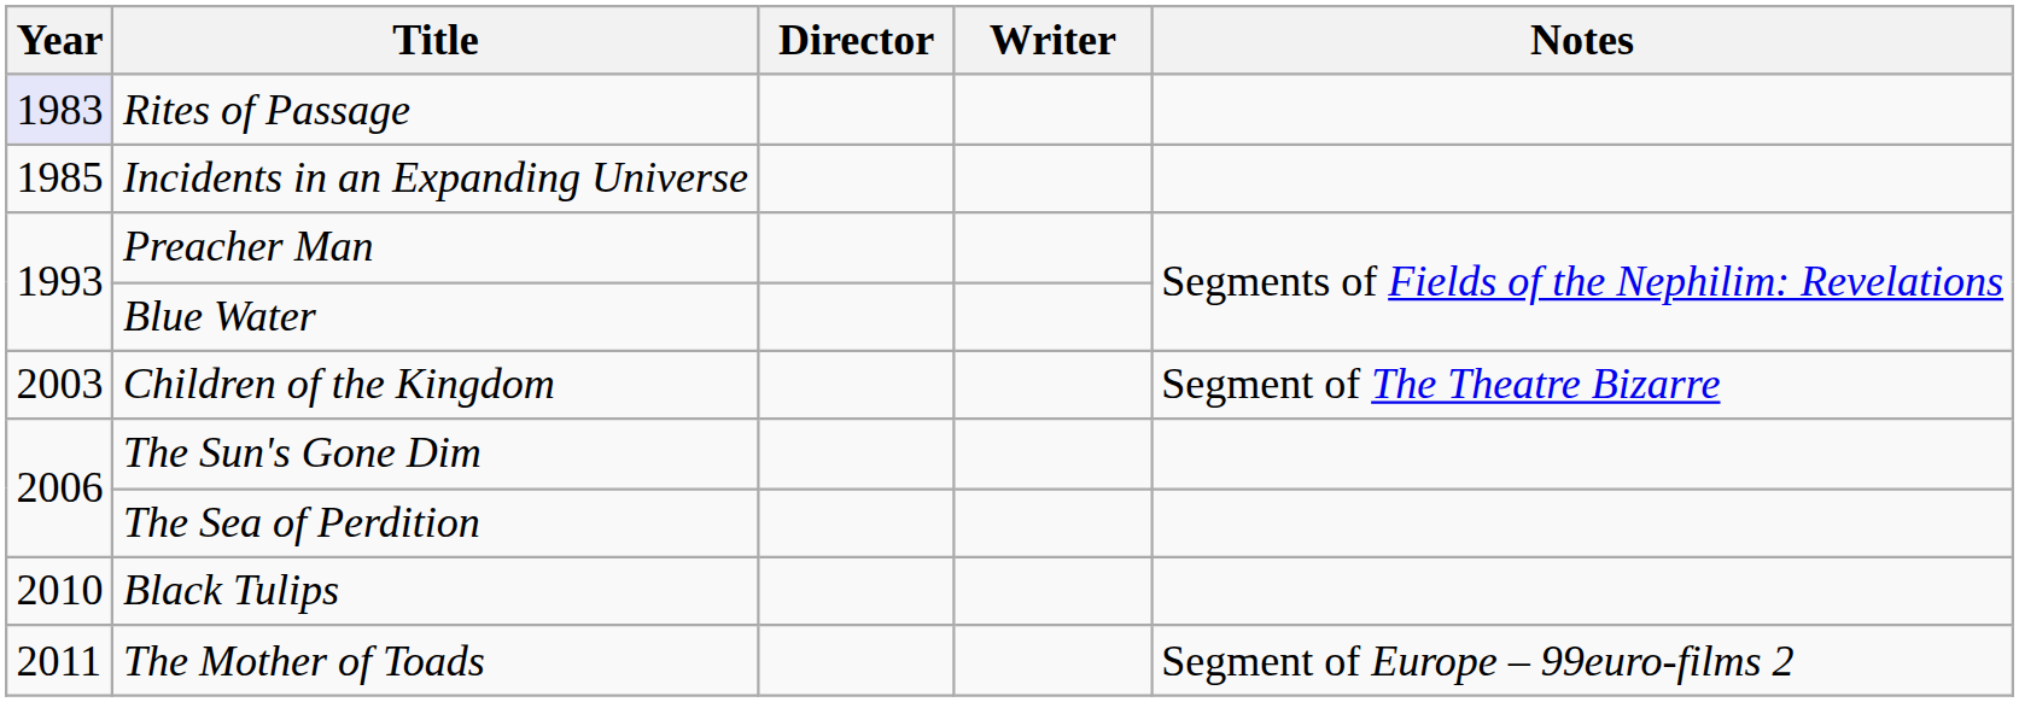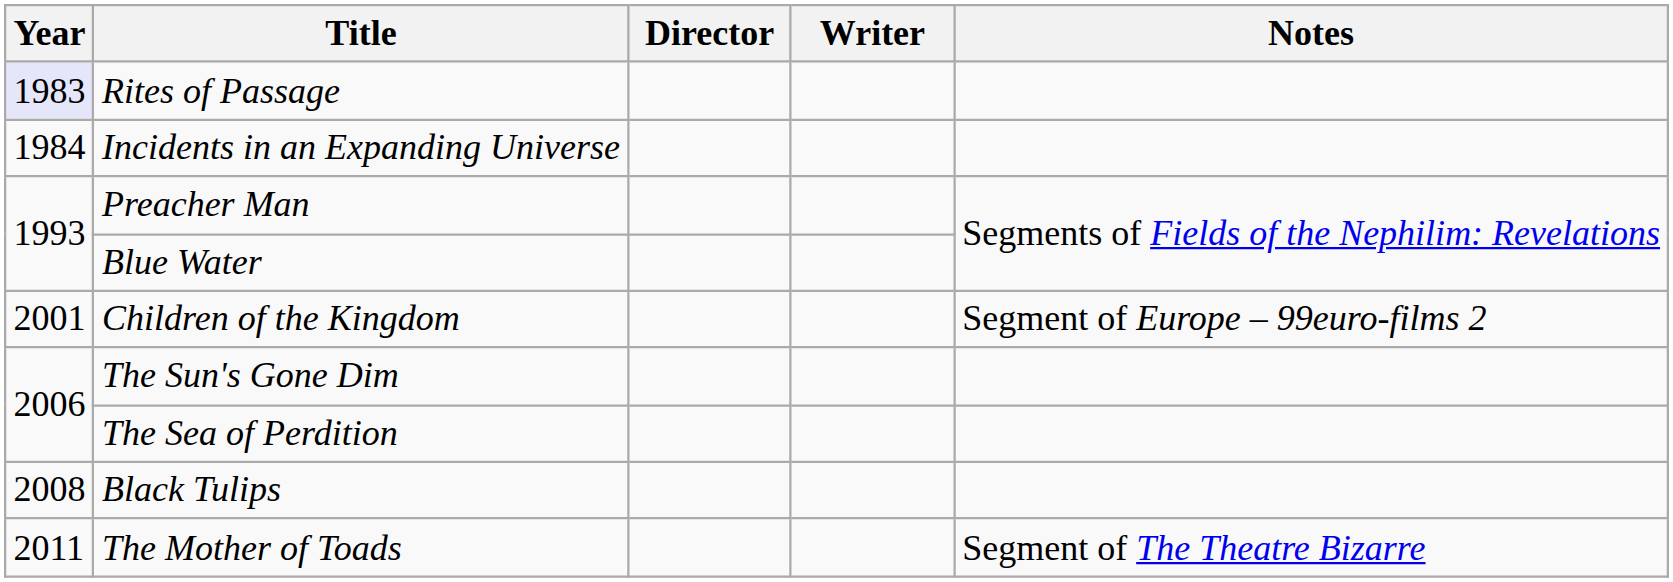Incidents in an Expanding Universe | Year: 1985 -> 1984
Children of the Kingdom | Year: 2003 -> 2001
Children of the Kingdom | Notes: Segment of The Theatre Bizarre -> Segment of Europe – 99euro-films 2
Black Tulips | Year: 2010 -> 2008
The Mother of Toads | Notes: Segment of Europe – 99euro-films 2 -> Segment of The Theatre Bizarre
